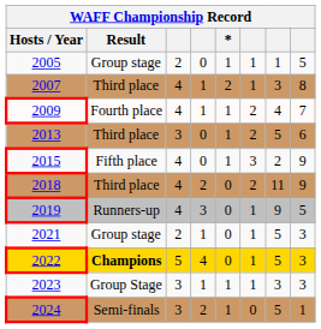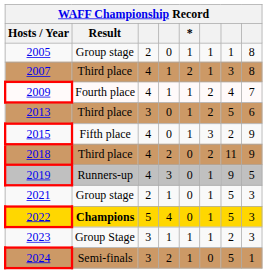2005 | column 8: 5 -> 8
2023 | column 7: 3 -> 2
